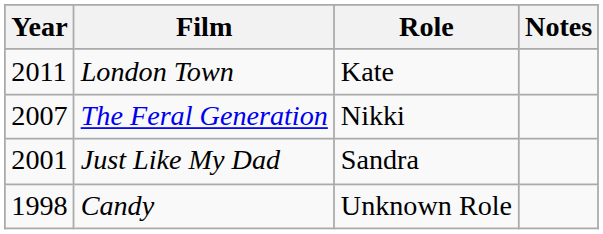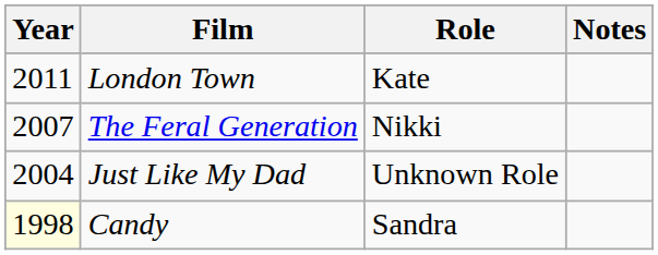Just Like My Dad | Year: 2001 -> 2004
Just Like My Dad | Role: Sandra -> Unknown Role
Candy | Year: no background -> lightyellow background
Candy | Role: Unknown Role -> Sandra
